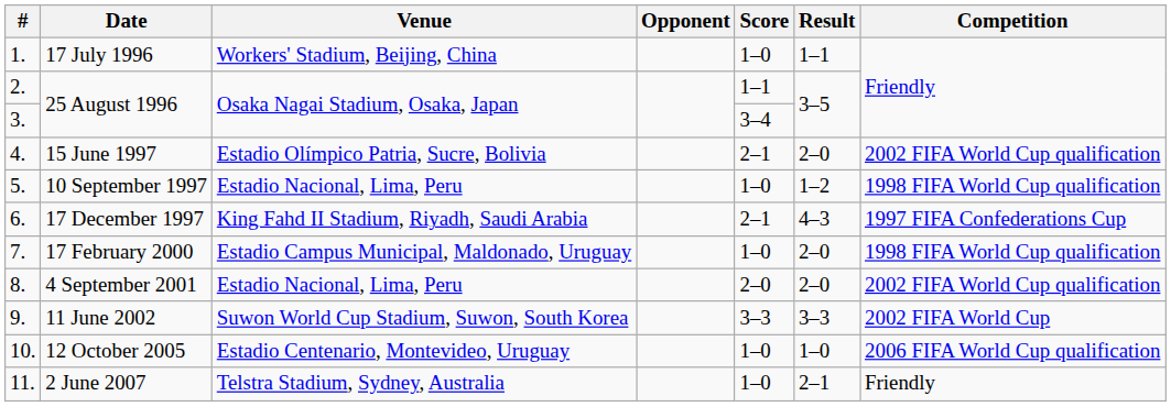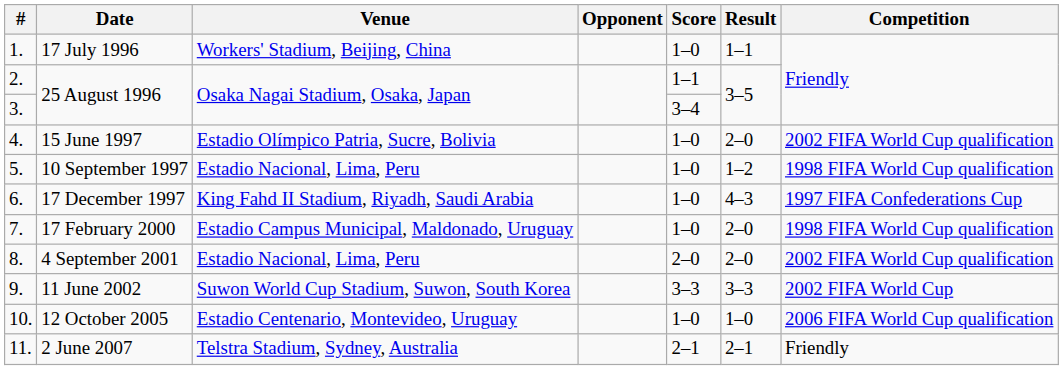15 June 1997 | Score: 2–1 -> 1–0
17 December 1997 | Score: 2–1 -> 1–0
2 June 2007 | Score: 1–0 -> 2–1
